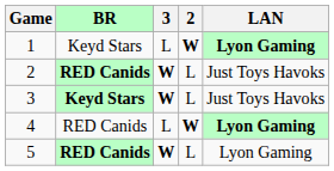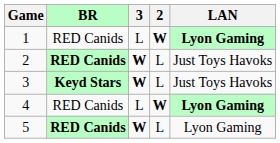1 | BR: Keyd Stars -> RED Canids
